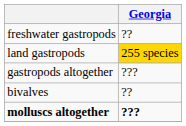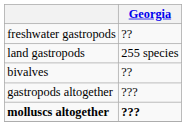land gastropods | Georgia: gold background -> no background
rows swapped: gastropods altogether <-> bivalves
